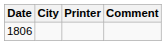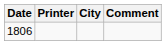columns swapped: City <-> Printer
